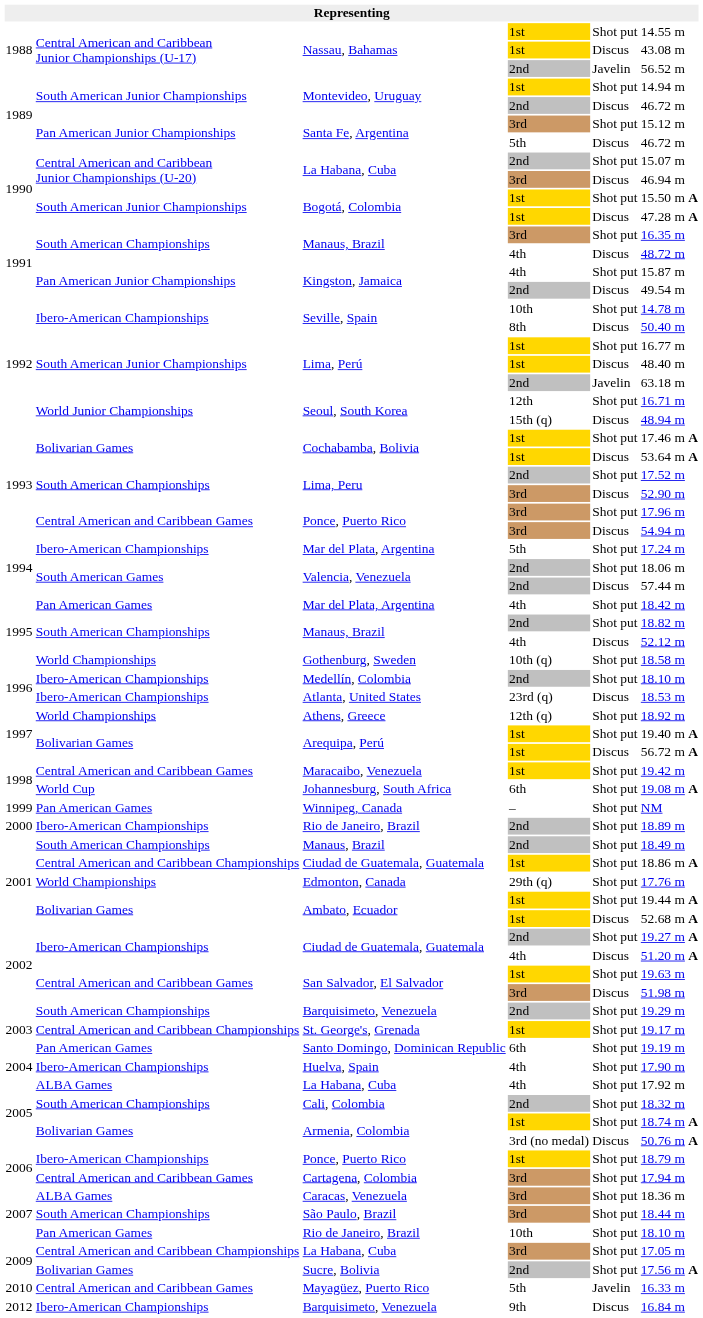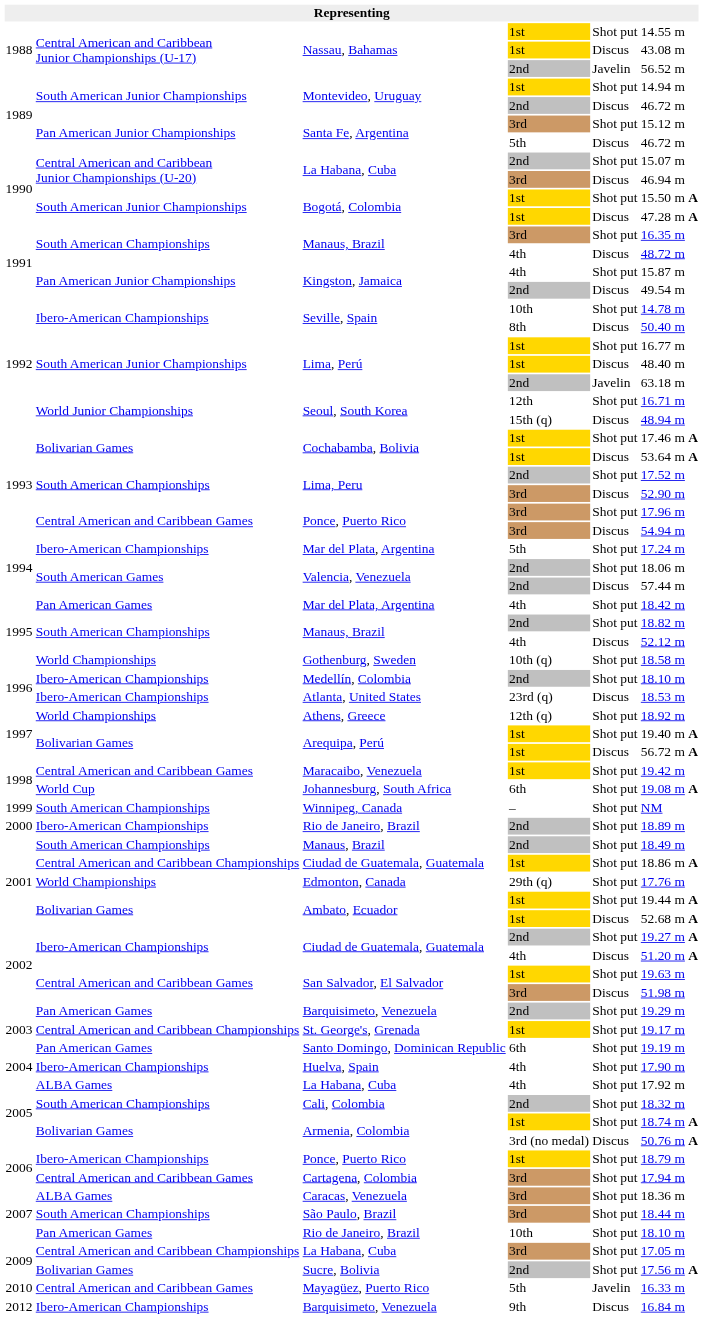Winnipeg, Canada | column 2: Pan American Games -> South American Championships
Barquisimeto, Venezuela / 2nd | column 2: South American Championships -> Pan American Games
